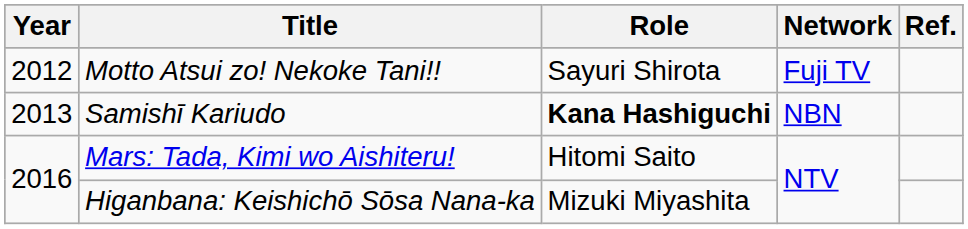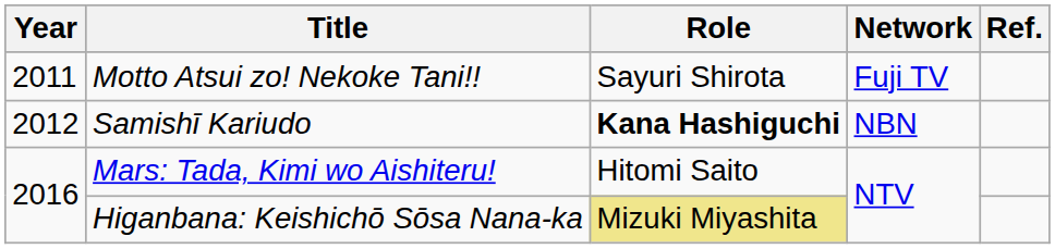Motto Atsui zo! Nekoke Tani!! | Year: 2012 -> 2011
Samishī Kariudo | Year: 2013 -> 2012
Higanbana: Keishichō Sōsa Nana-ka | Role: no background -> khaki background
